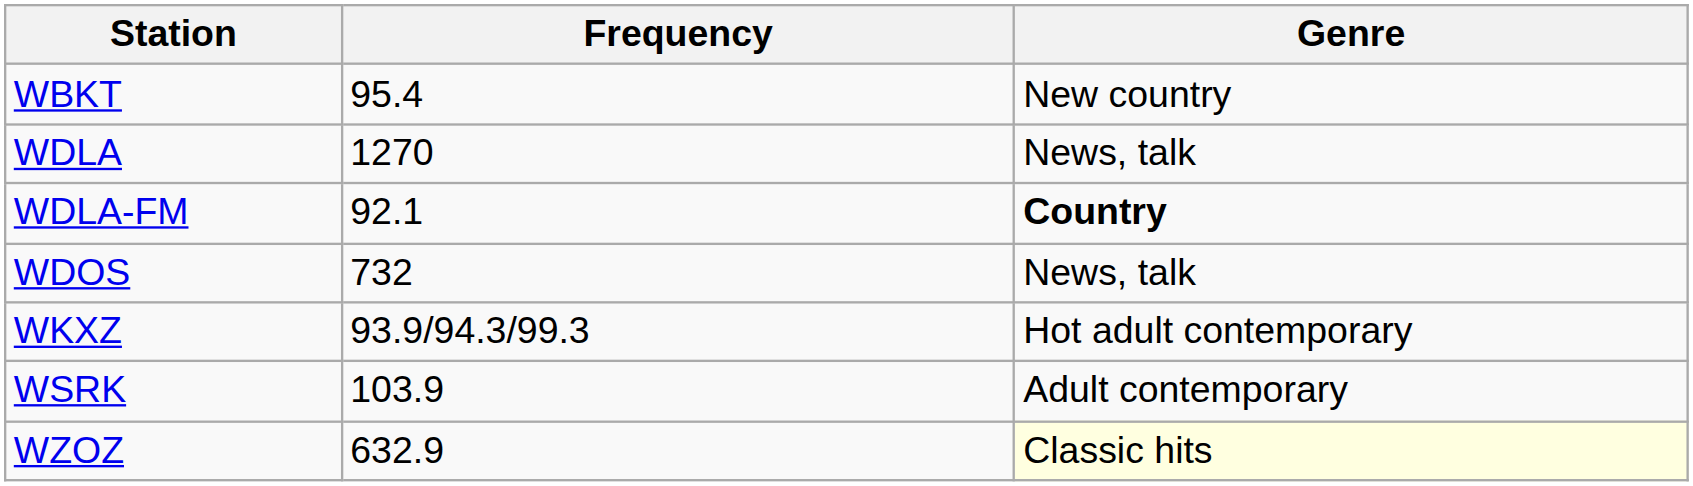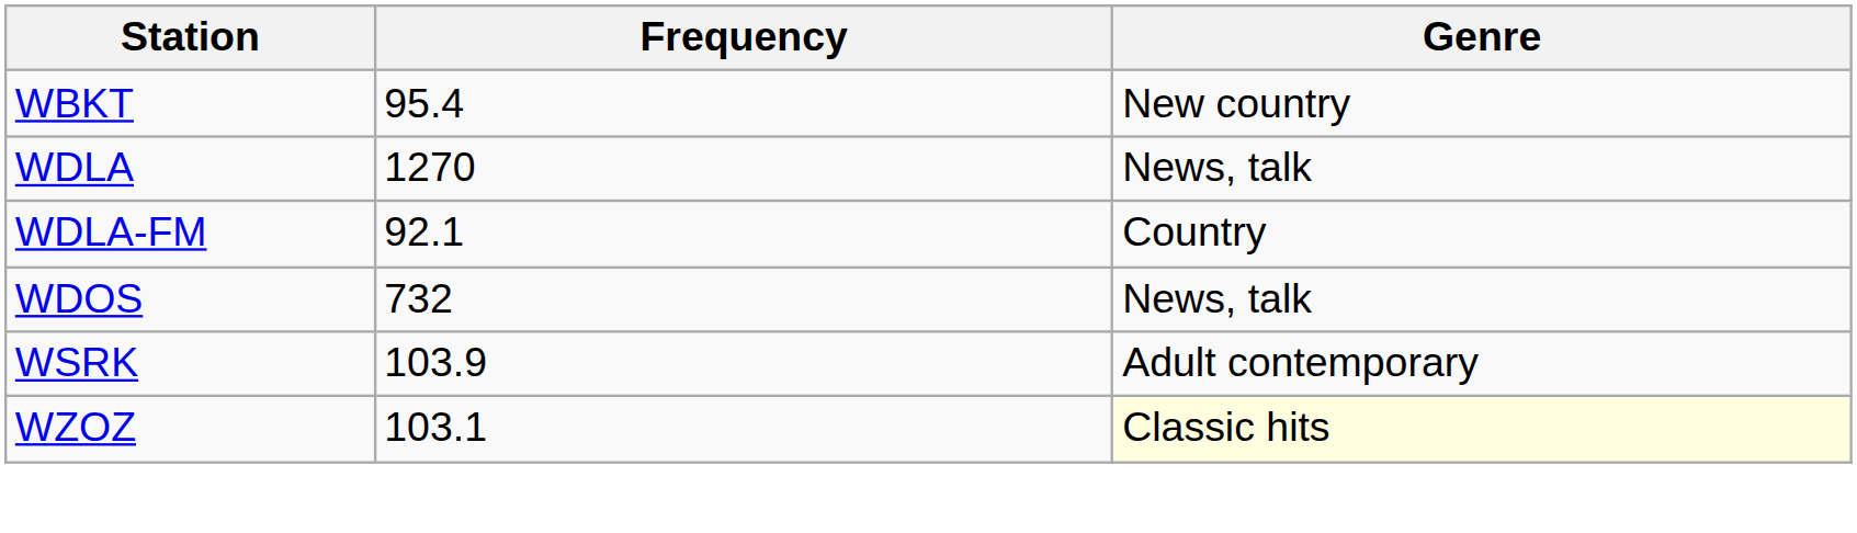WDLA-FM | Genre: bold -> normal
- row: WKXZ | 93.9/94.3/99.3 | Hot adult contemporary
WZOZ | Frequency: 632.9 -> 103.1
